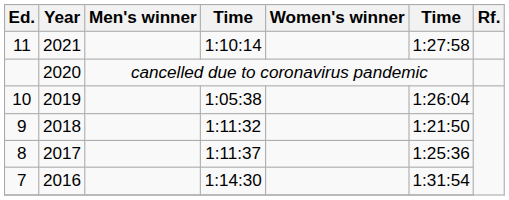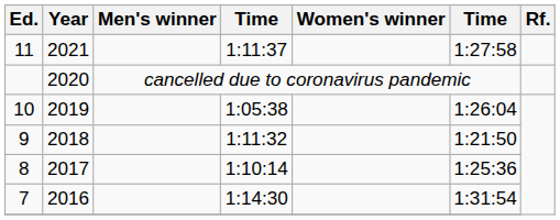11 | column 4: 1:10:14 -> 1:11:37
8 | column 4: 1:11:37 -> 1:10:14
